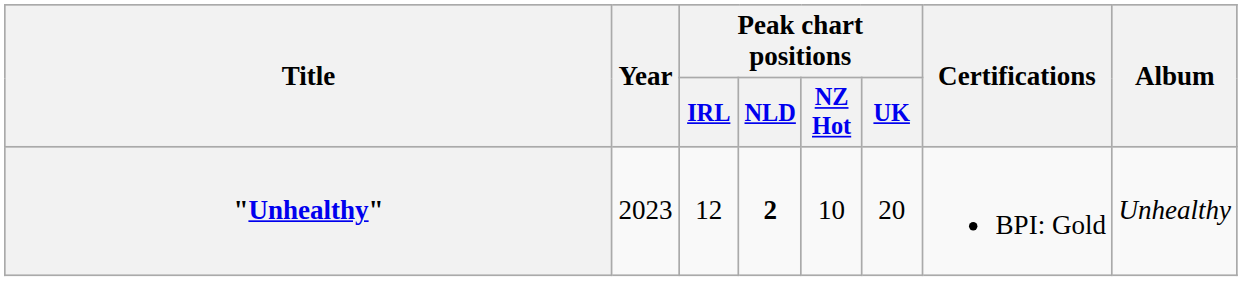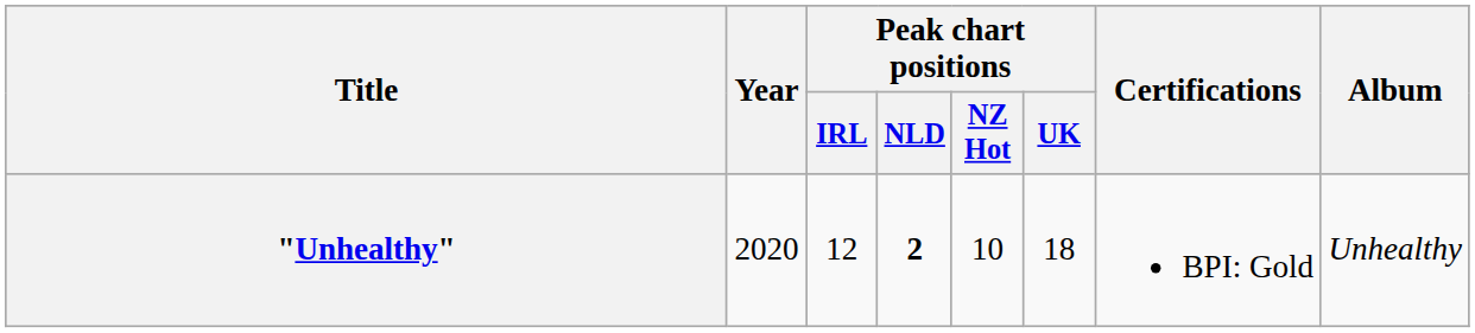"Unhealthy" | Year: 2023 -> 2020
"Unhealthy" | Peak chart positions / UK: 20 -> 18
